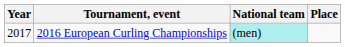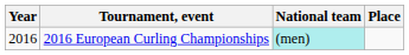2016 European Curling Championships | Year: 2017 -> 2016
